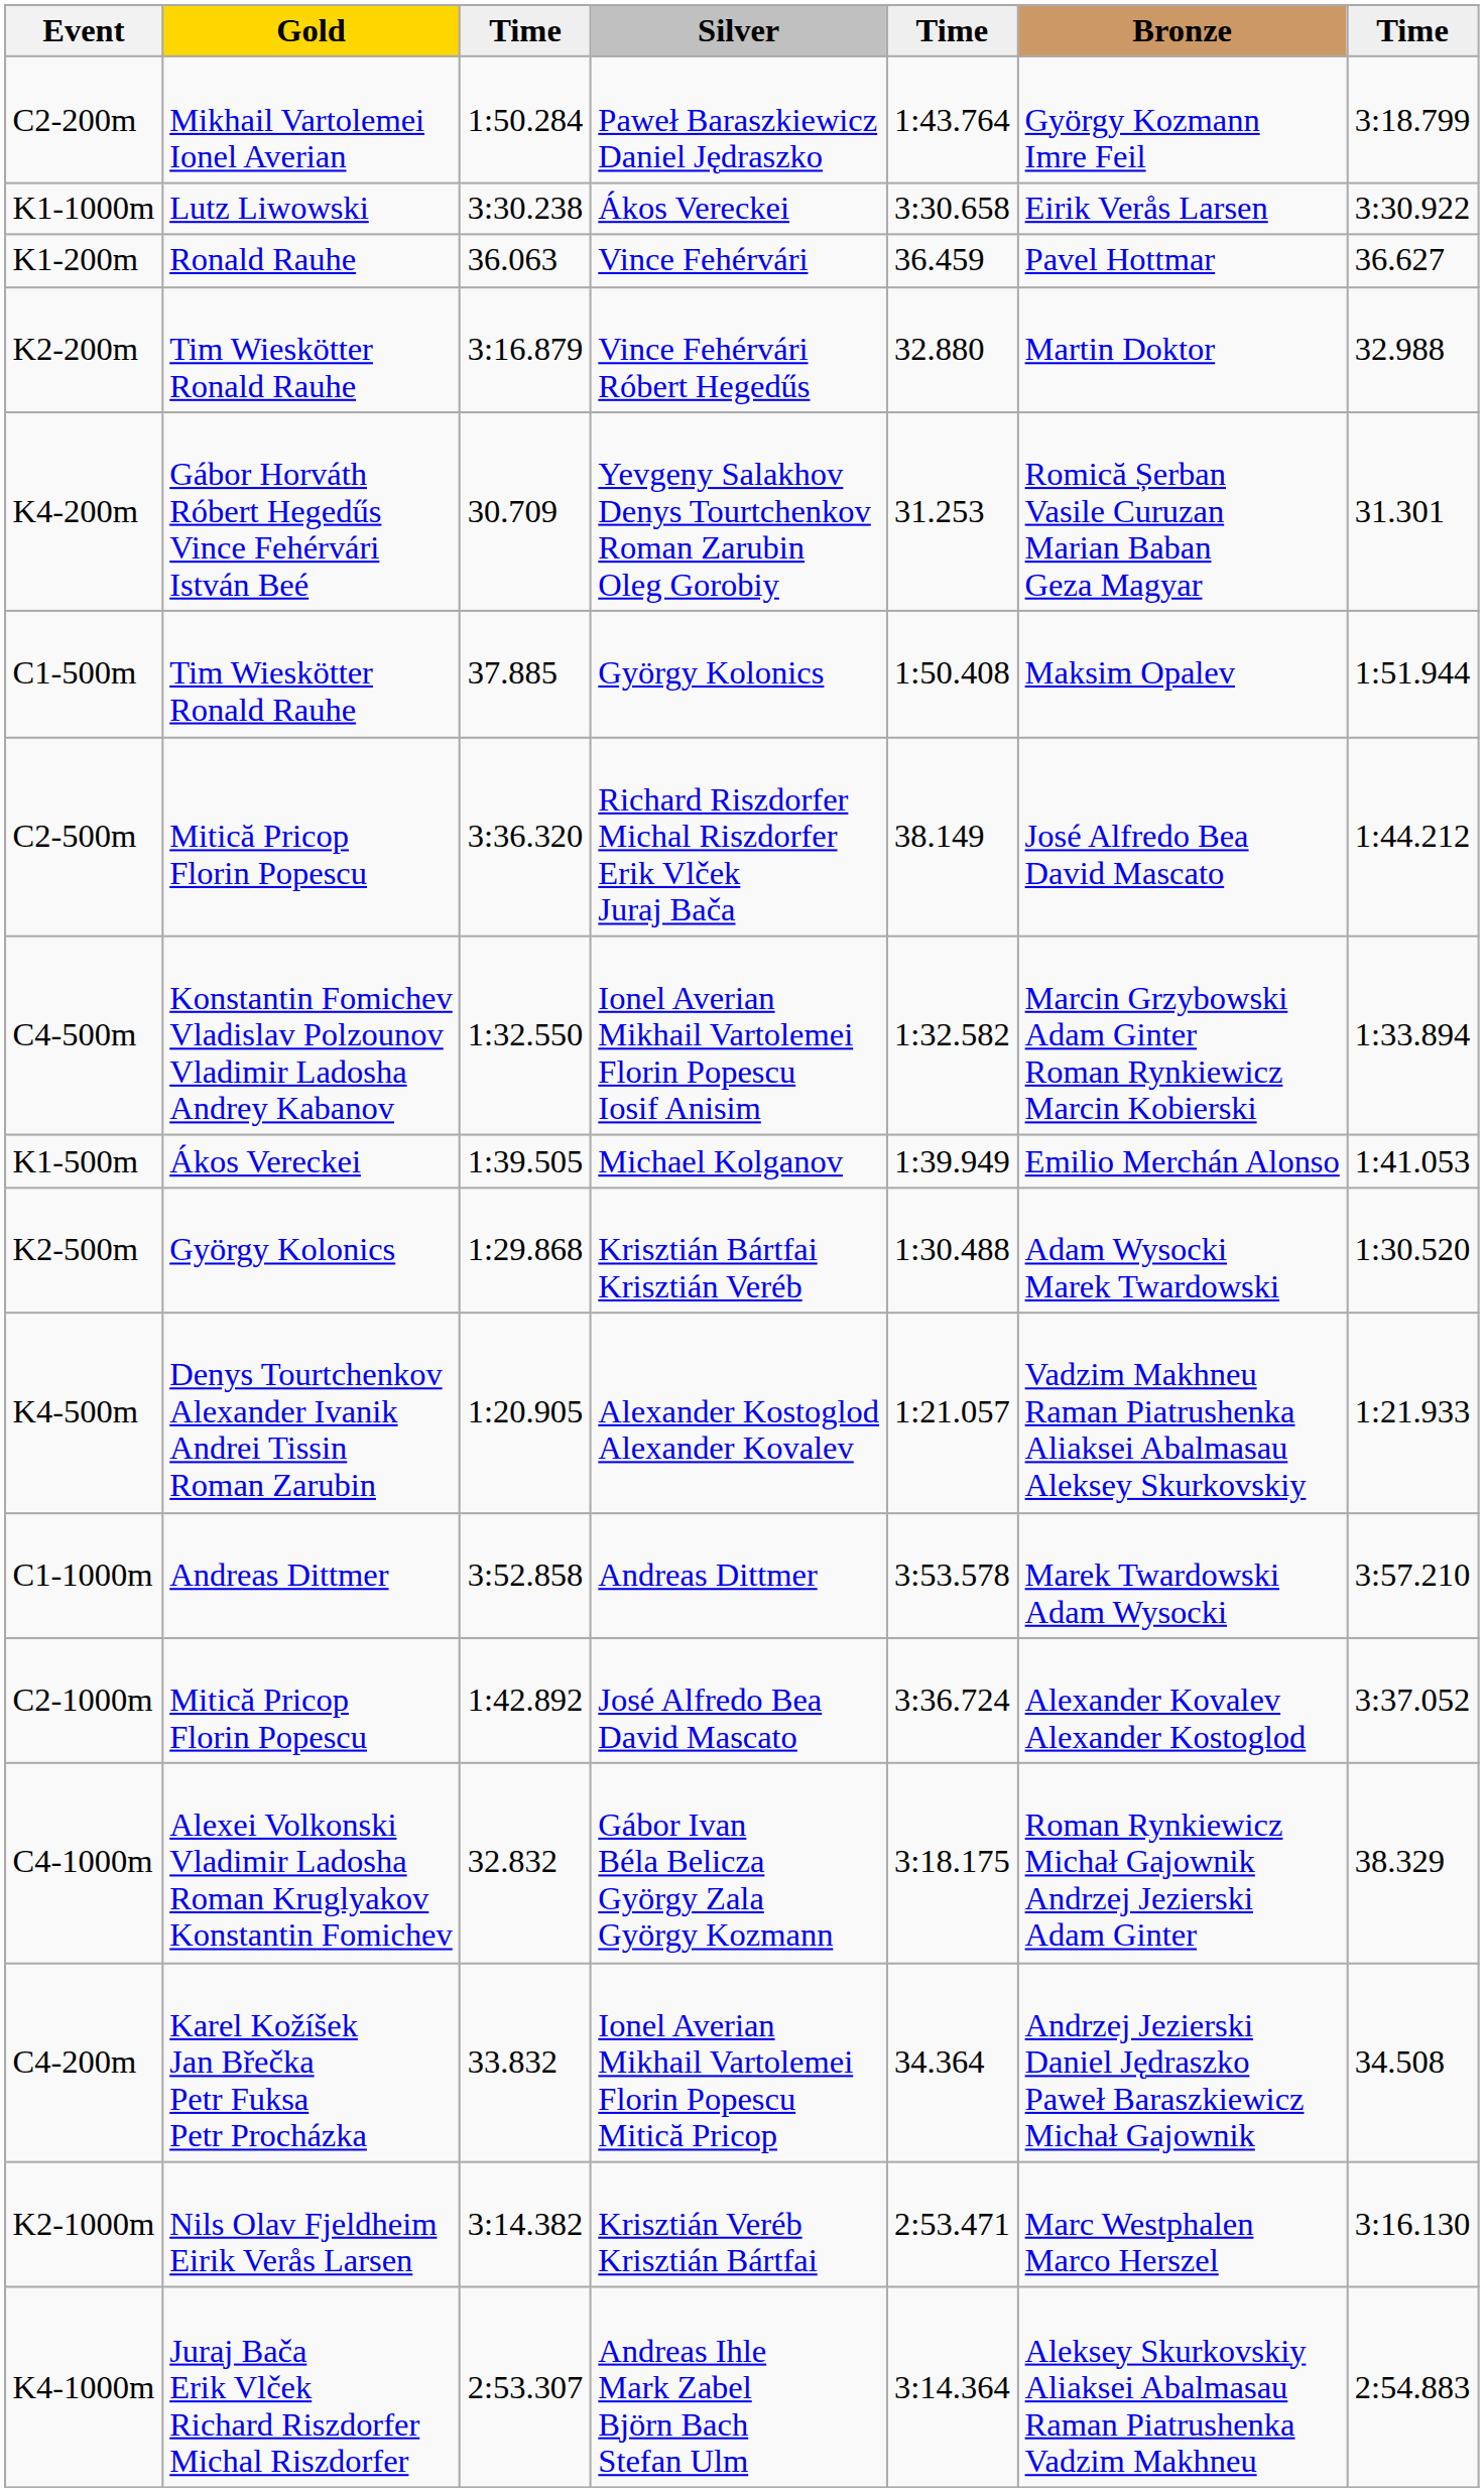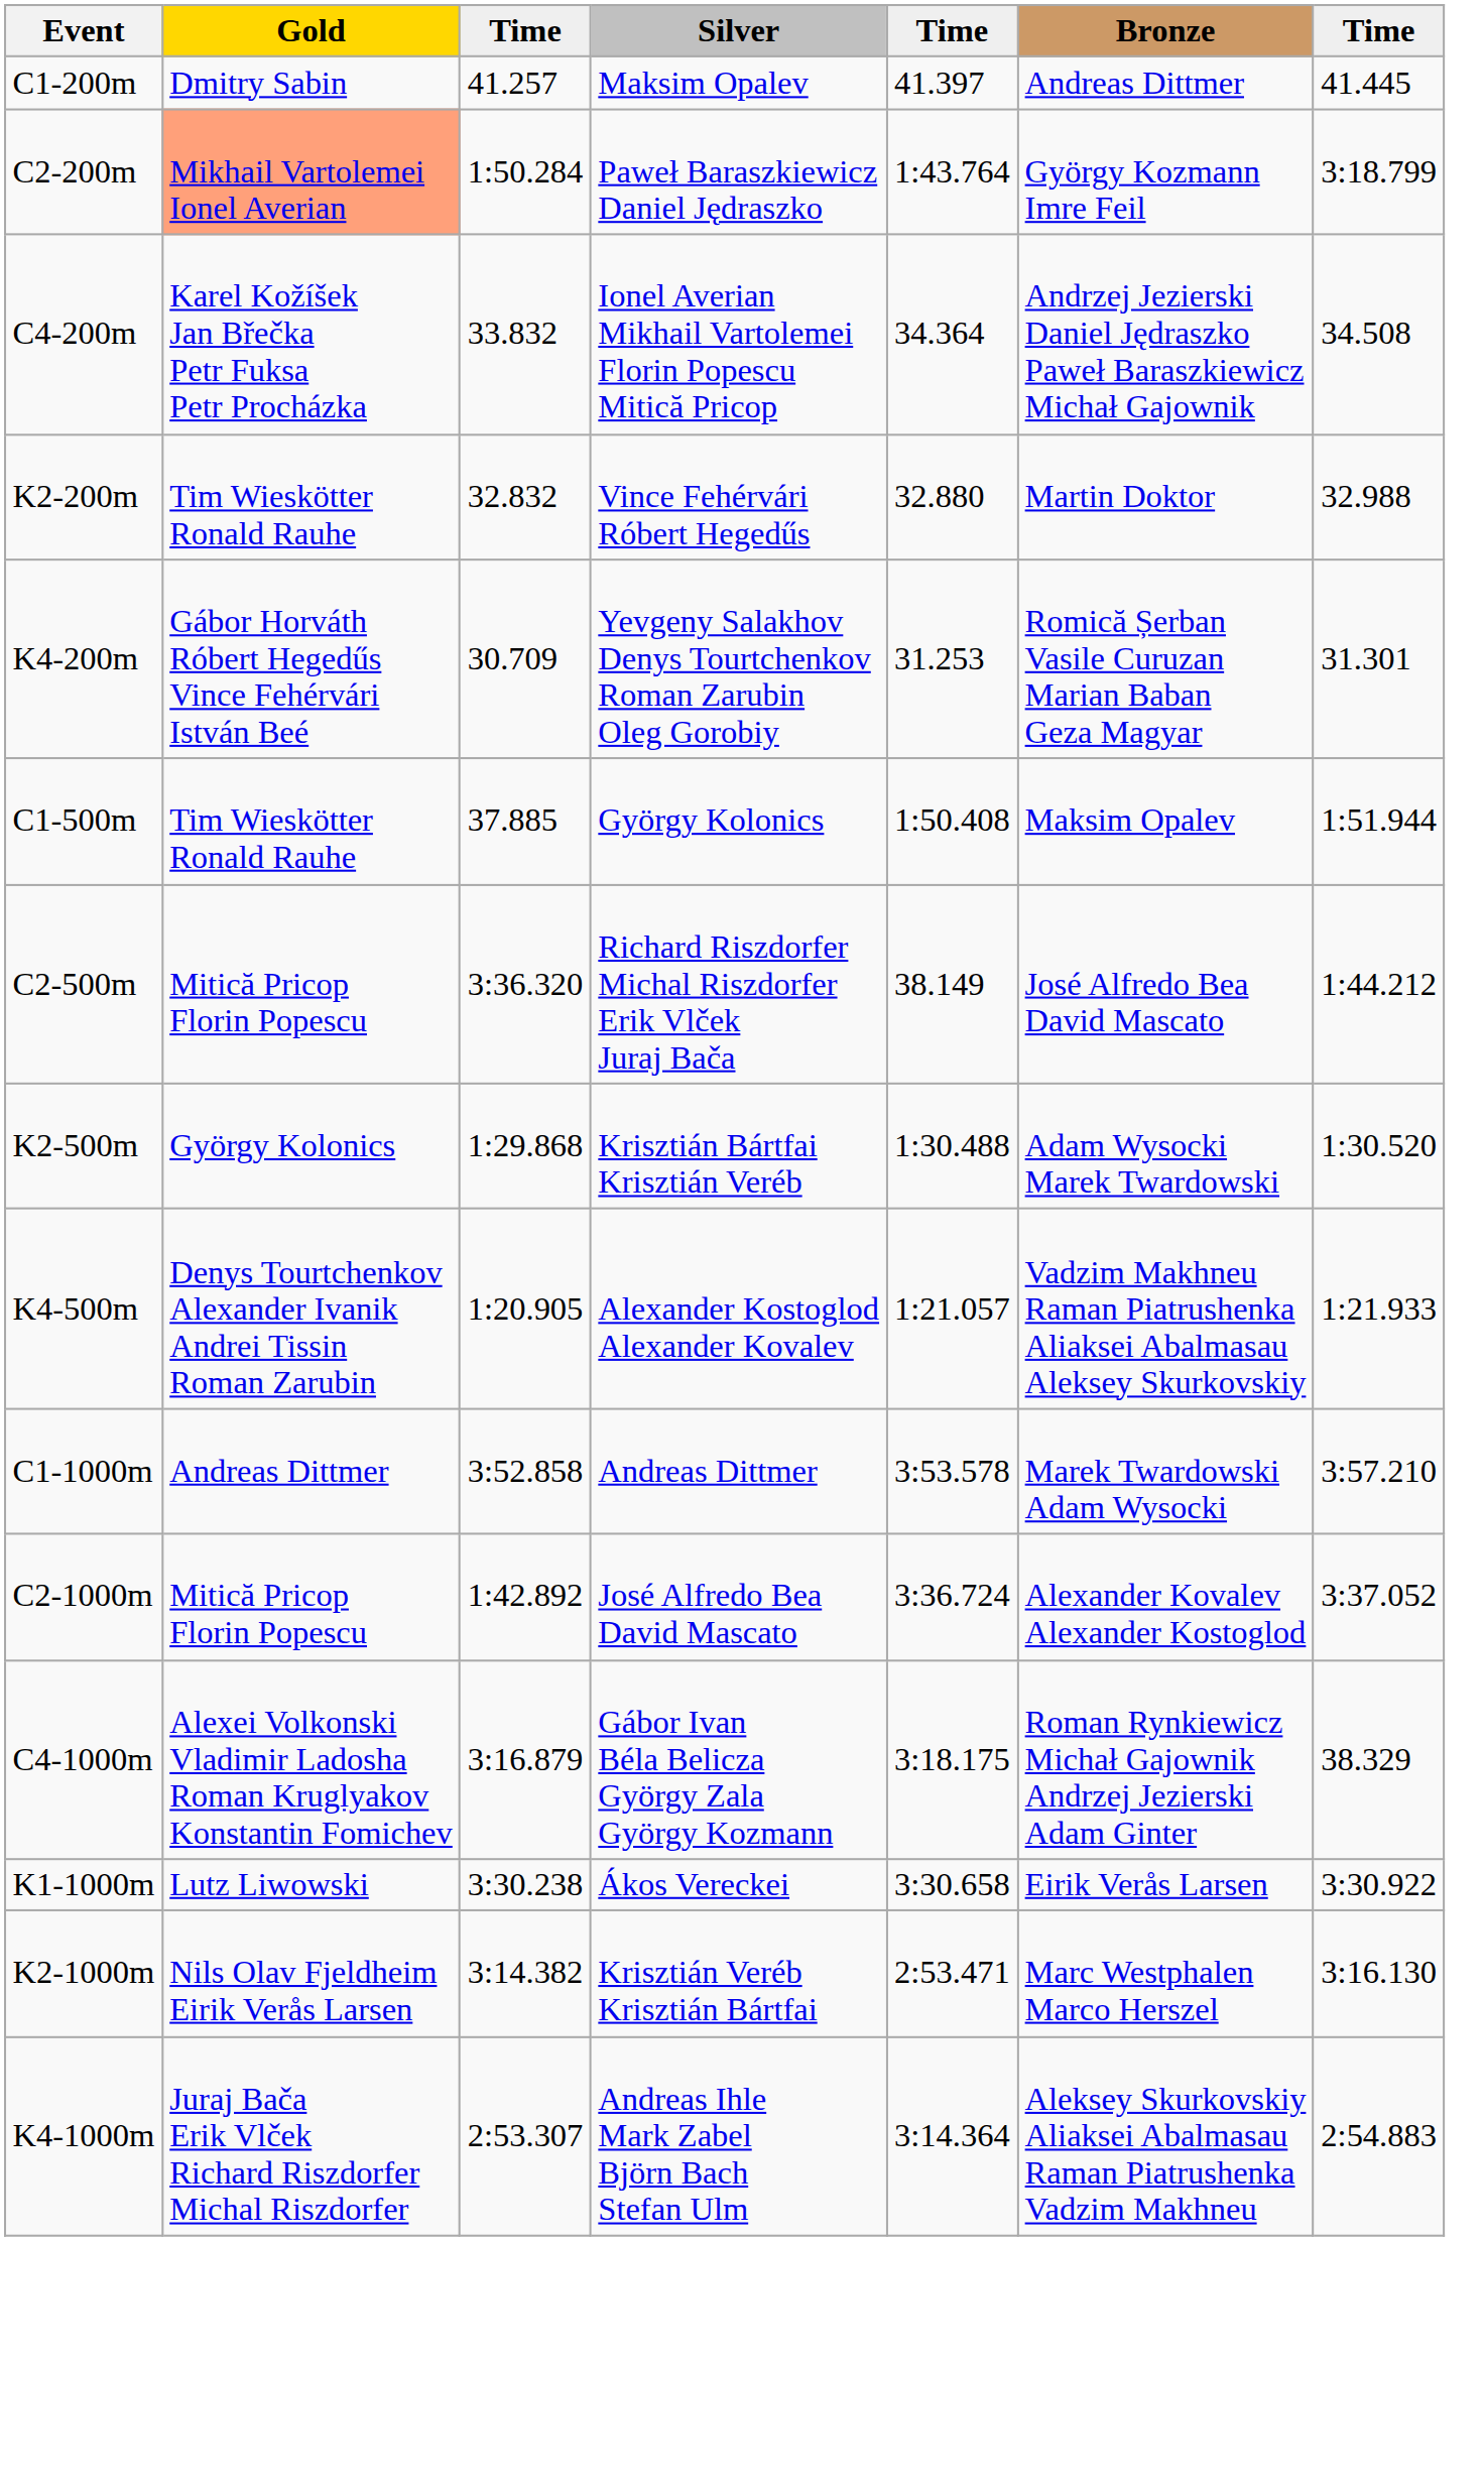+ row: C1-200m | Dmitry Sabin | 41.257 | Maksim Opalev | 41.397 | Andreas Dittmer | 41.445
C2-200m | Gold: no background -> lightsalmon background
rows swapped: C4-200m <-> K1-1000m
- row: K1-200m | Ronald Rauhe | 36.063 | Vince Fehérvári | 36.459 | Pavel Hottmar | 36.627
K2-200m | column 3: 3:16.879 -> 32.832
- row: C4-500m | Konstantin Fomichev Vladislav Polzounov Vladimir Ladosha Andrey Kabanov | 1:32.550 | Ionel Averian Mikhail Vartolemei Florin Popescu Iosif Anisim | 1:32.582 | Marcin Grzybowski Adam Ginter Roman Rynkiewicz Marcin Kobierski | 1:33.894
- row: K1-500m | Ákos Vereckei | 1:39.505 | Michael Kolganov | 1:39.949 | Emilio Merchán Alonso | 1:41.053
C4-1000m | column 3: 32.832 -> 3:16.879
